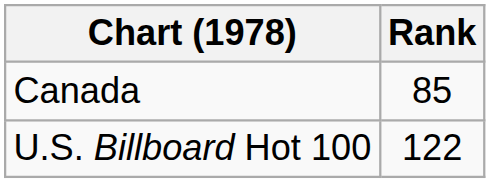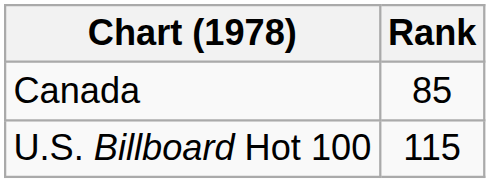U.S. Billboard Hot 100 | Rank: 122 -> 115
